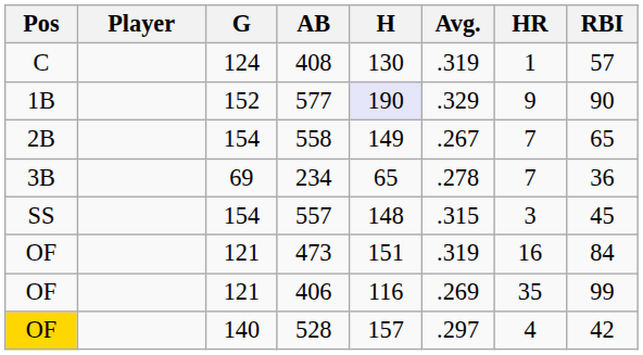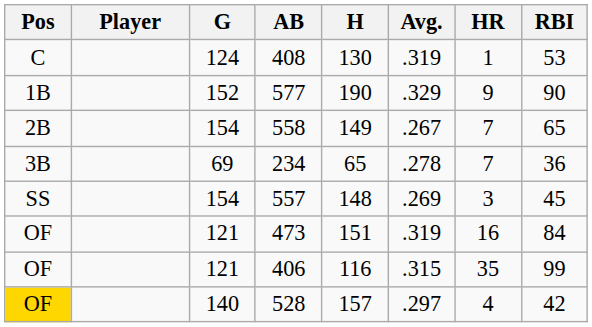408 | RBI: 57 -> 53
577 | H: lavender background -> no background
557 | Avg.: .315 -> .269
406 | Avg.: .269 -> .315
